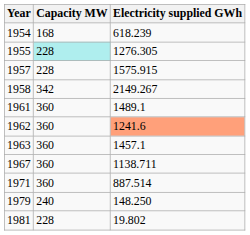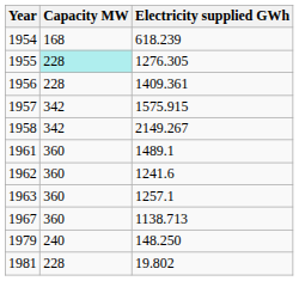+ row: 1956 | 228 | 1409.361
1957 | Capacity MW: 228 -> 342
1962 | Electricity supplied GWh: lightsalmon background -> no background
1963 | Electricity supplied GWh: 1457.1 -> 1257.1
1967 | Electricity supplied GWh: 1138.711 -> 1138.713
- row: 1971 | 360 | 887.514
